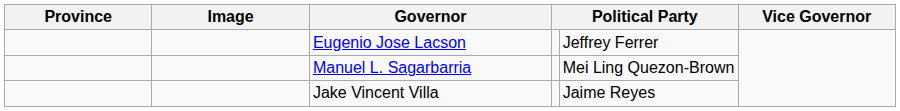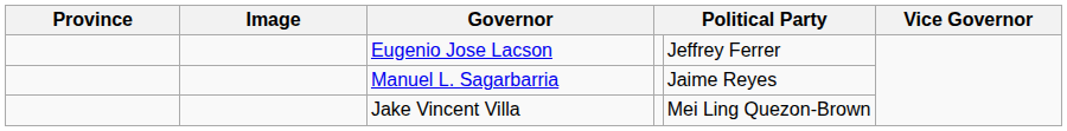Manuel L. Sagarbarria | column 5: Mei Ling Quezon-Brown -> Jaime Reyes
Jake Vincent Villa | column 5: Jaime Reyes -> Mei Ling Quezon-Brown
